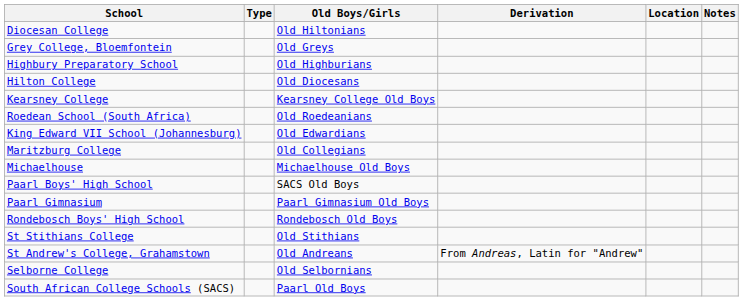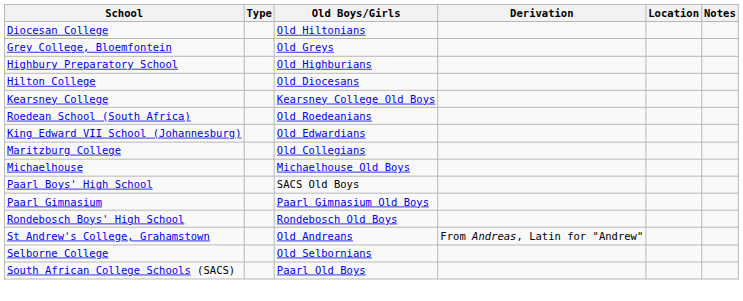- row: St Stithians College | Old Stithians
